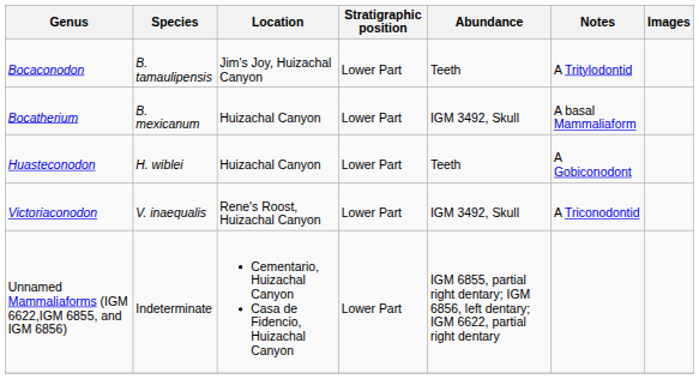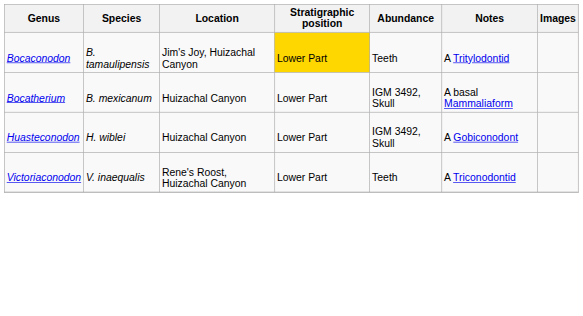Bocaconodon | Stratigraphic position: no background -> gold background
Huasteconodon | Abundance: Teeth -> IGM 3492, Skull
Victoriaconodon | Abundance: IGM 3492, Skull -> Teeth
- row: Unnamed Mammaliaforms (IGM 6622,IGM 6855, and IGM 6856) | Indeterminate | Cementario, Huizachal Canyon Casa de Fidencio, Huizachal Canyon | Lower Part | IGM 6855, partial right dentary; IGM 6856, left dentary; IGM 6622, partial right dentary
